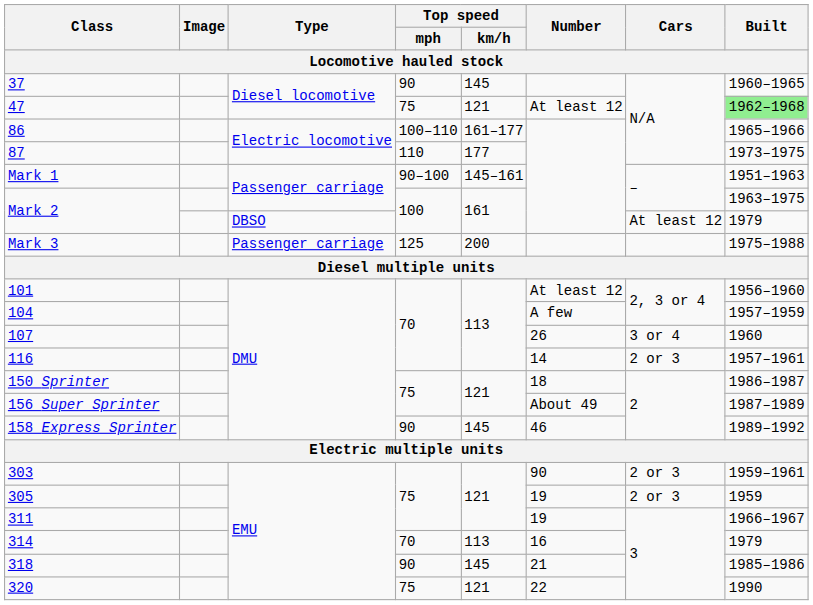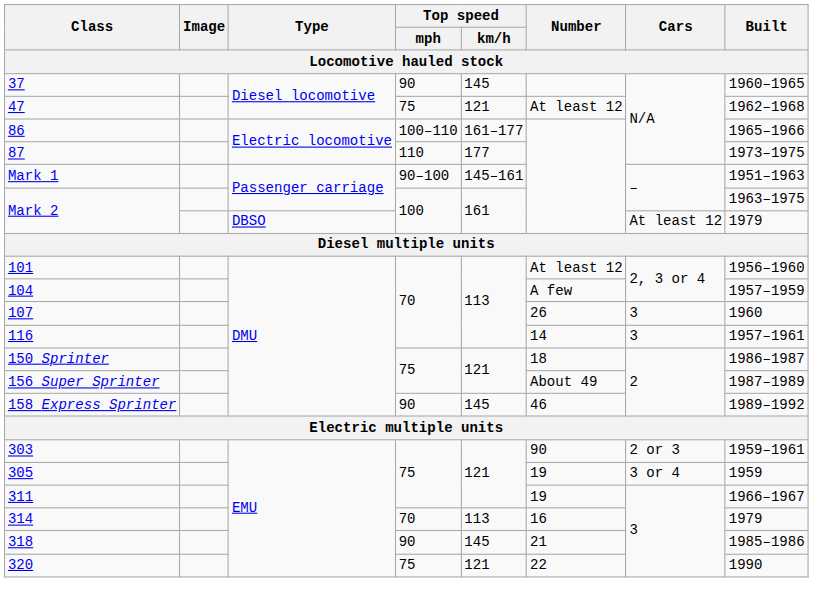47 | Built: lightgreen background -> no background
- row: Mark 3 | Passenger carriage | 125 | 200 | 1975–1988
107 | Cars: 3 or 4 -> 3
116 | Cars: 2 or 3 -> 3
305 | Cars: 2 or 3 -> 3 or 4
